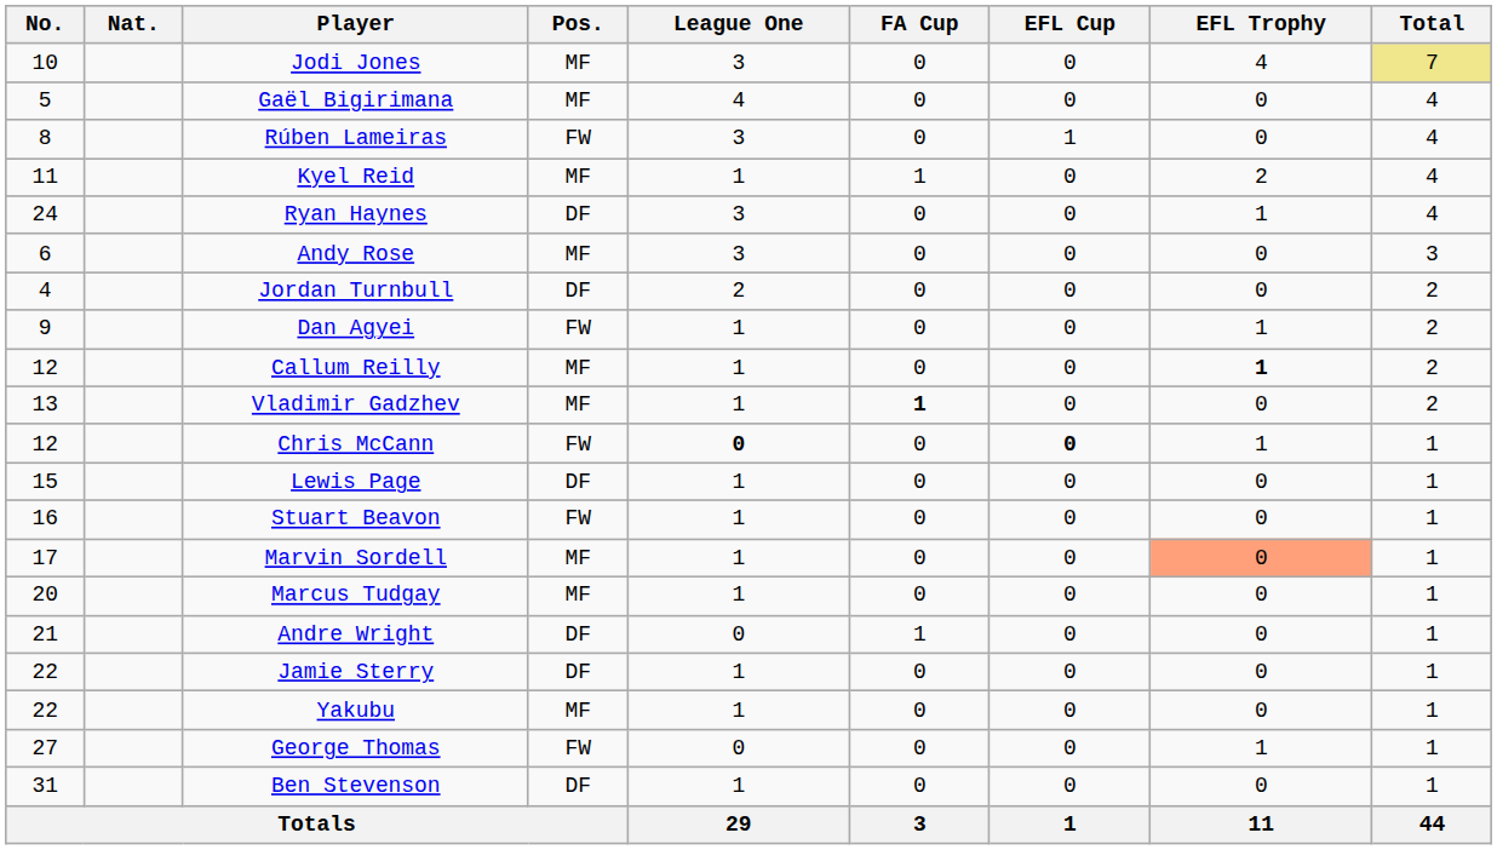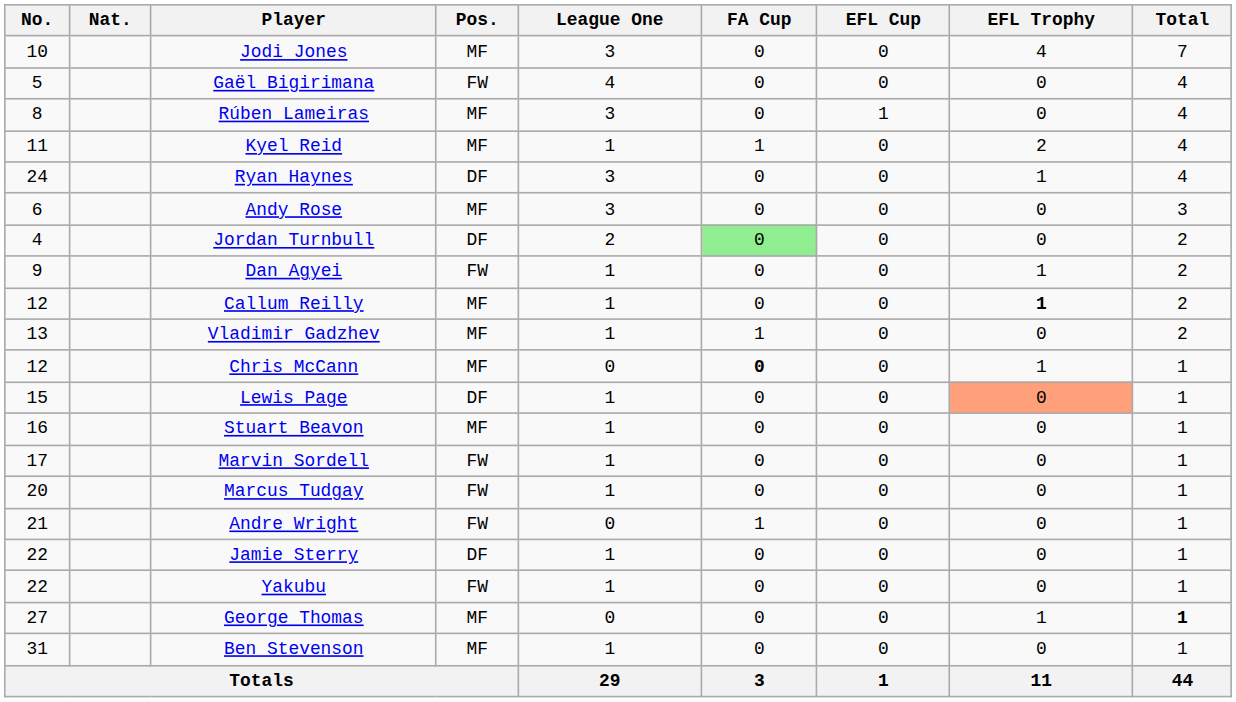Jodi Jones | Total: khaki background -> no background
Gaël Bigirimana | Pos.: MF -> FW
Rúben Lameiras | Pos.: FW -> MF
Jordan Turnbull | FA Cup: no background -> lightgreen background
Vladimir Gadzhev | FA Cup: bold -> normal
Chris McCann | Pos.: FW -> MF
Chris McCann | League One: bold -> normal
Chris McCann | FA Cup: normal -> bold
Chris McCann | EFL Cup: bold -> normal
Lewis Page | EFL Trophy: no background -> lightsalmon background
Stuart Beavon | Pos.: FW -> MF
Marvin Sordell | Pos.: MF -> FW
Marvin Sordell | EFL Trophy: lightsalmon background -> no background
Marcus Tudgay | Pos.: MF -> FW
Andre Wright | Pos.: DF -> FW
Yakubu | Pos.: MF -> FW
George Thomas | Pos.: FW -> MF
George Thomas | Total: normal -> bold
Ben Stevenson | Pos.: DF -> MF
